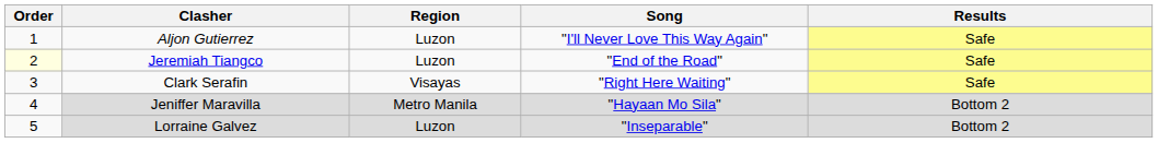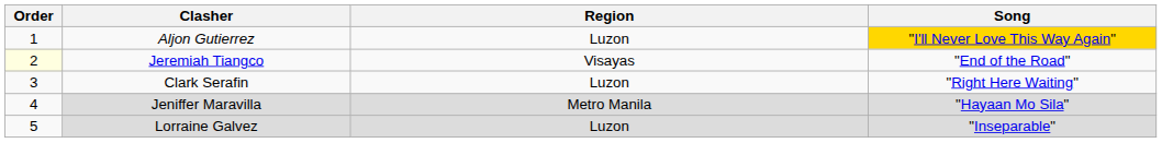- column: Results | Safe | Safe | Safe | Bottom 2 | Bottom 2
Aljon Gutierrez | Song: no background -> gold background
Jeremiah Tiangco | Region: Luzon -> Visayas
Clark Serafin | Region: Visayas -> Luzon
